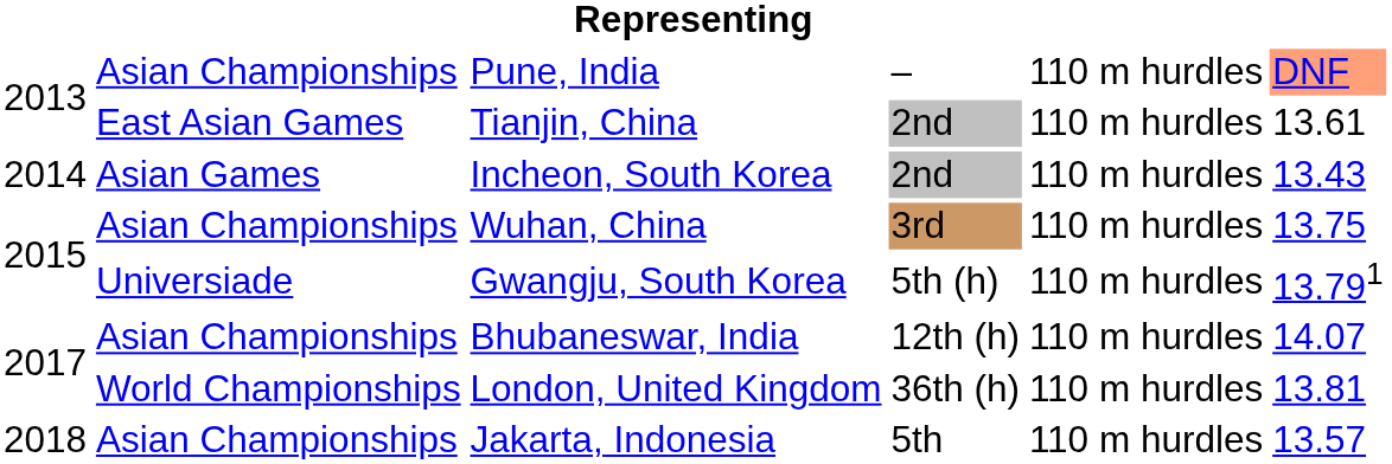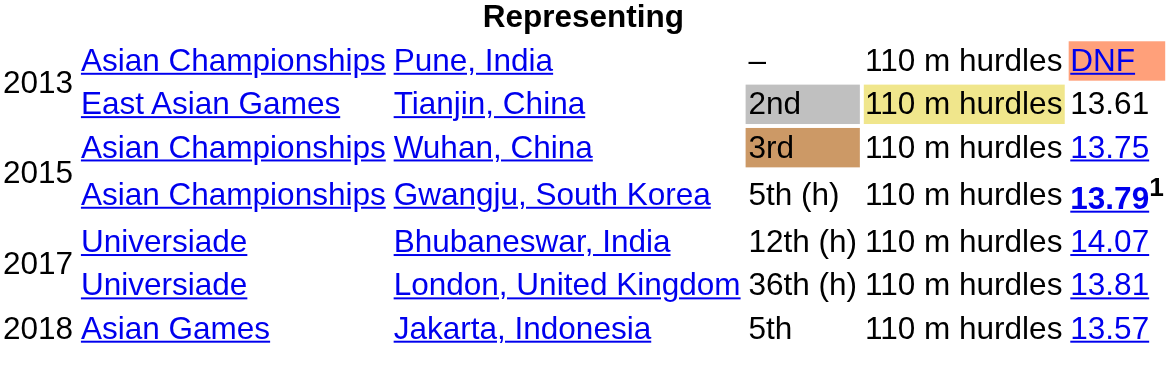Tianjin, China | column 5: no background -> khaki background
- row: 2014 | Asian Games | Incheon, South Korea | 2nd | 110 m hurdles | 13.43
Gwangju, South Korea | column 2: Universiade -> Asian Championships
Gwangju, South Korea | column 6: normal -> bold
Bhubaneswar, India | column 2: Asian Championships -> Universiade
London, United Kingdom | column 2: World Championships -> Universiade
Jakarta, Indonesia | column 2: Asian Championships -> Asian Games
